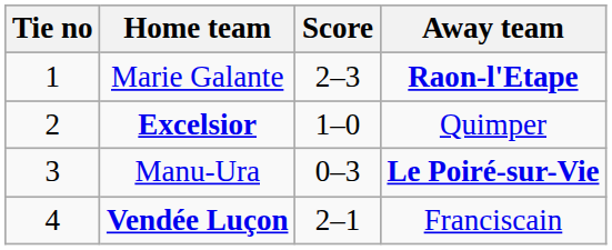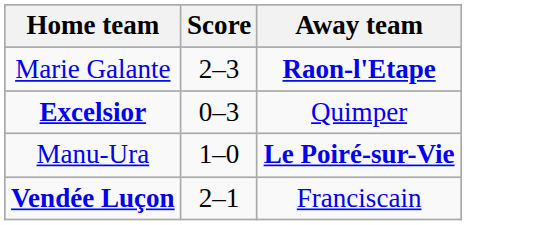- column: Tie no | 1 | 2 | 3 | 4
Excelsior | Score: 1–0 -> 0–3
Manu-Ura | Score: 0–3 -> 1–0
